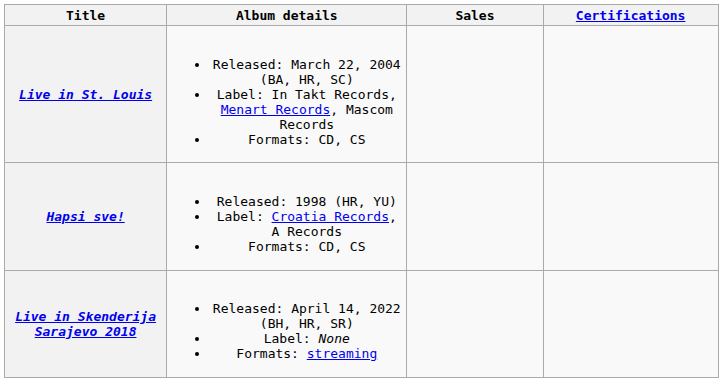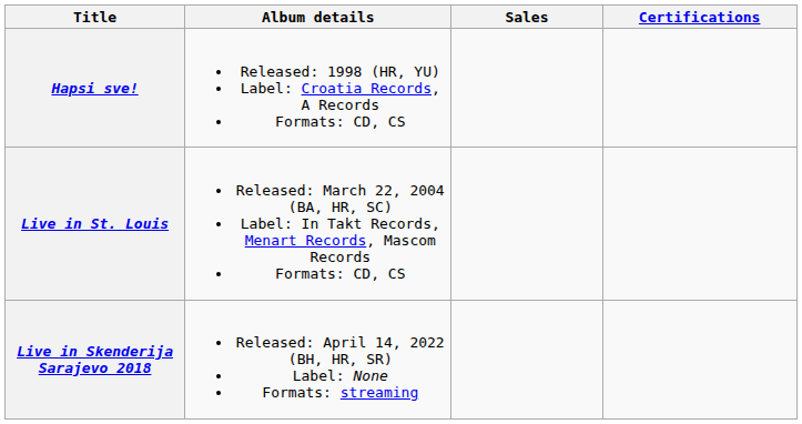rows swapped: Hapsi sve! <-> Live in St. Louis
